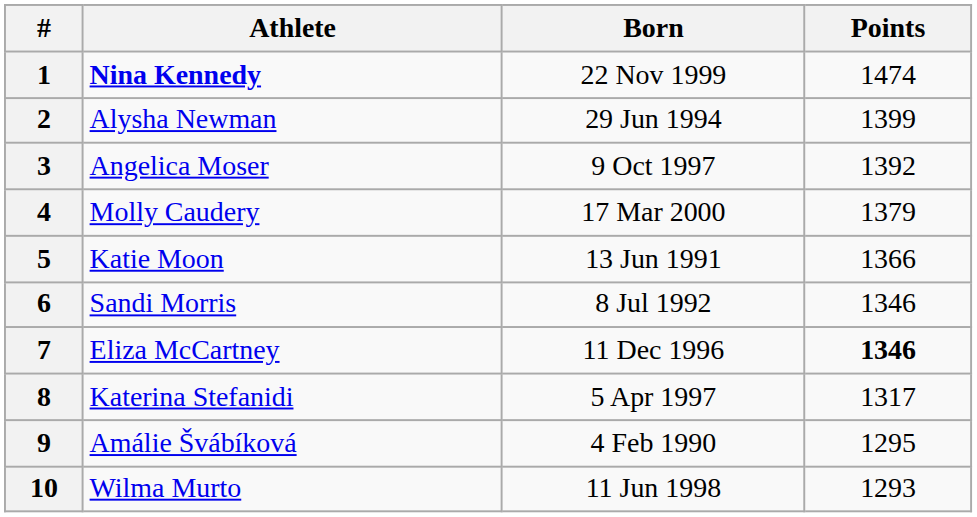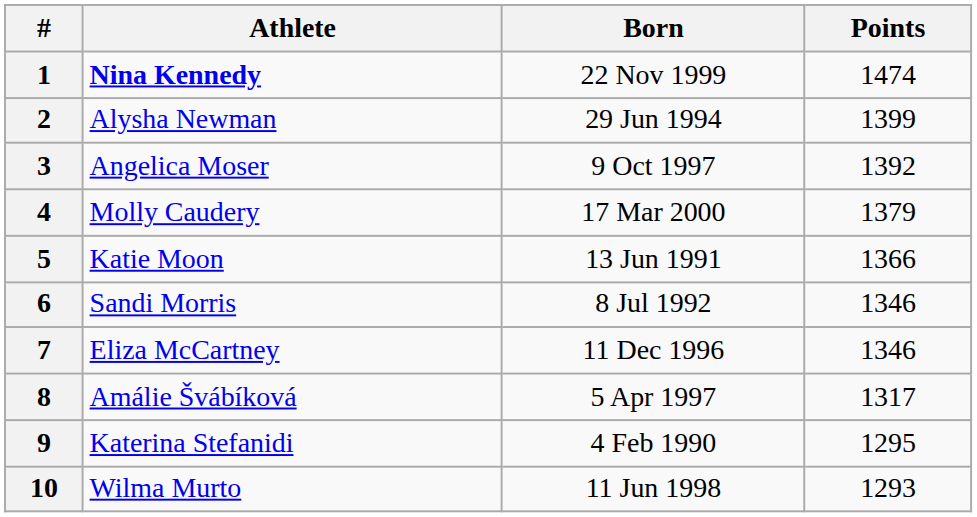7 | Points: bold -> normal
8 | Athlete: Katerina Stefanidi -> Amálie Švábíková
9 | Athlete: Amálie Švábíková -> Katerina Stefanidi
